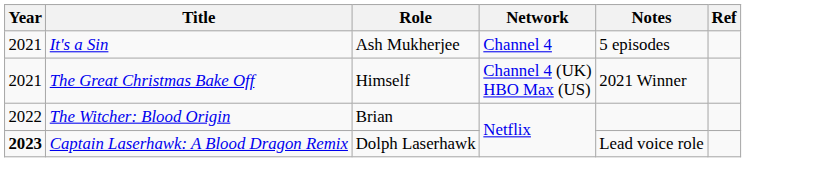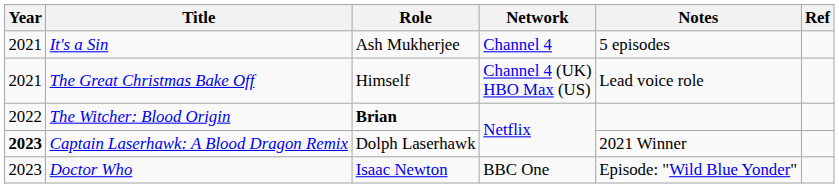The Great Christmas Bake Off | Notes: 2021 Winner -> Lead voice role
The Witcher: Blood Origin | Role: normal -> bold
Captain Laserhawk: A Blood Dragon Remix | Notes: Lead voice role -> 2021 Winner
+ row: 2023 | Doctor Who | Isaac Newton | BBC One | Episode: "Wild Blue Yonder"
